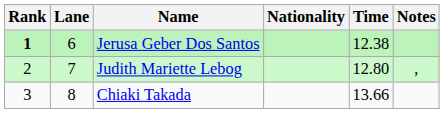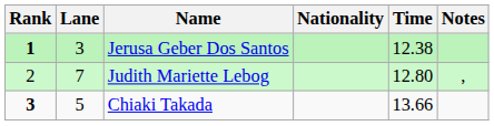Jerusa Geber Dos Santos | Lane: 6 -> 3
Chiaki Takada | Rank: normal -> bold
Chiaki Takada | Lane: 8 -> 5
